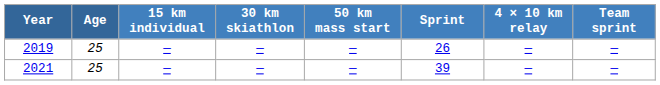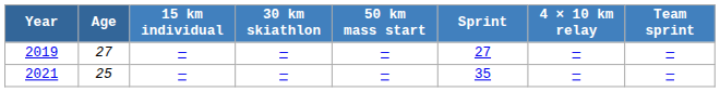2019 | Age: 25 -> 27
2019 | Sprint: 26 -> 27
2021 | Sprint: 39 -> 35
